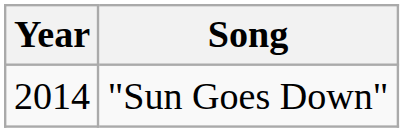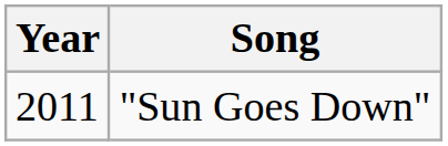"Sun Goes Down" | Year: 2014 -> 2011
